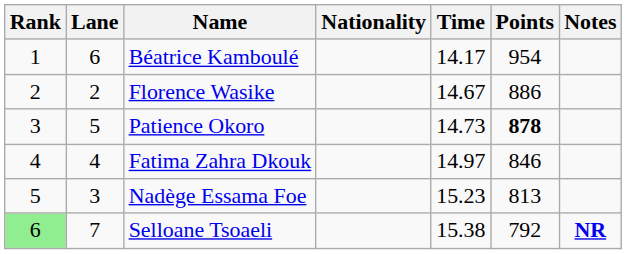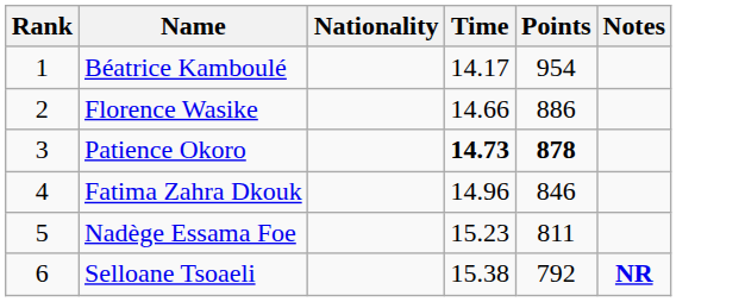- column: Lane | 6 | 2 | 5 | 4 | 3 | 7
Florence Wasike | Time: 14.67 -> 14.66
Patience Okoro | Time: normal -> bold
Fatima Zahra Dkouk | Time: 14.97 -> 14.96
Nadège Essama Foe | Points: 813 -> 811
Selloane Tsoaeli | Rank: lightgreen background -> no background
